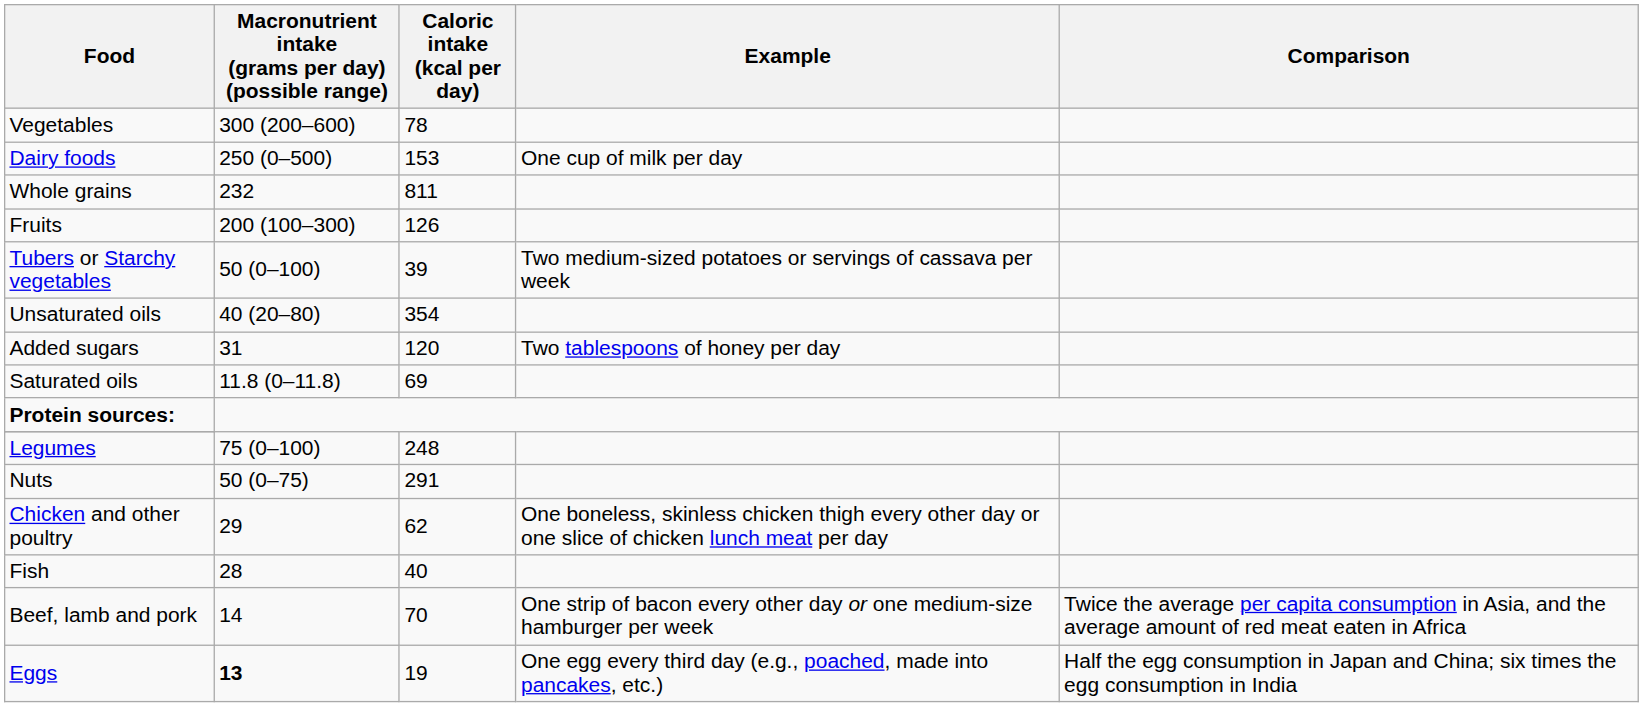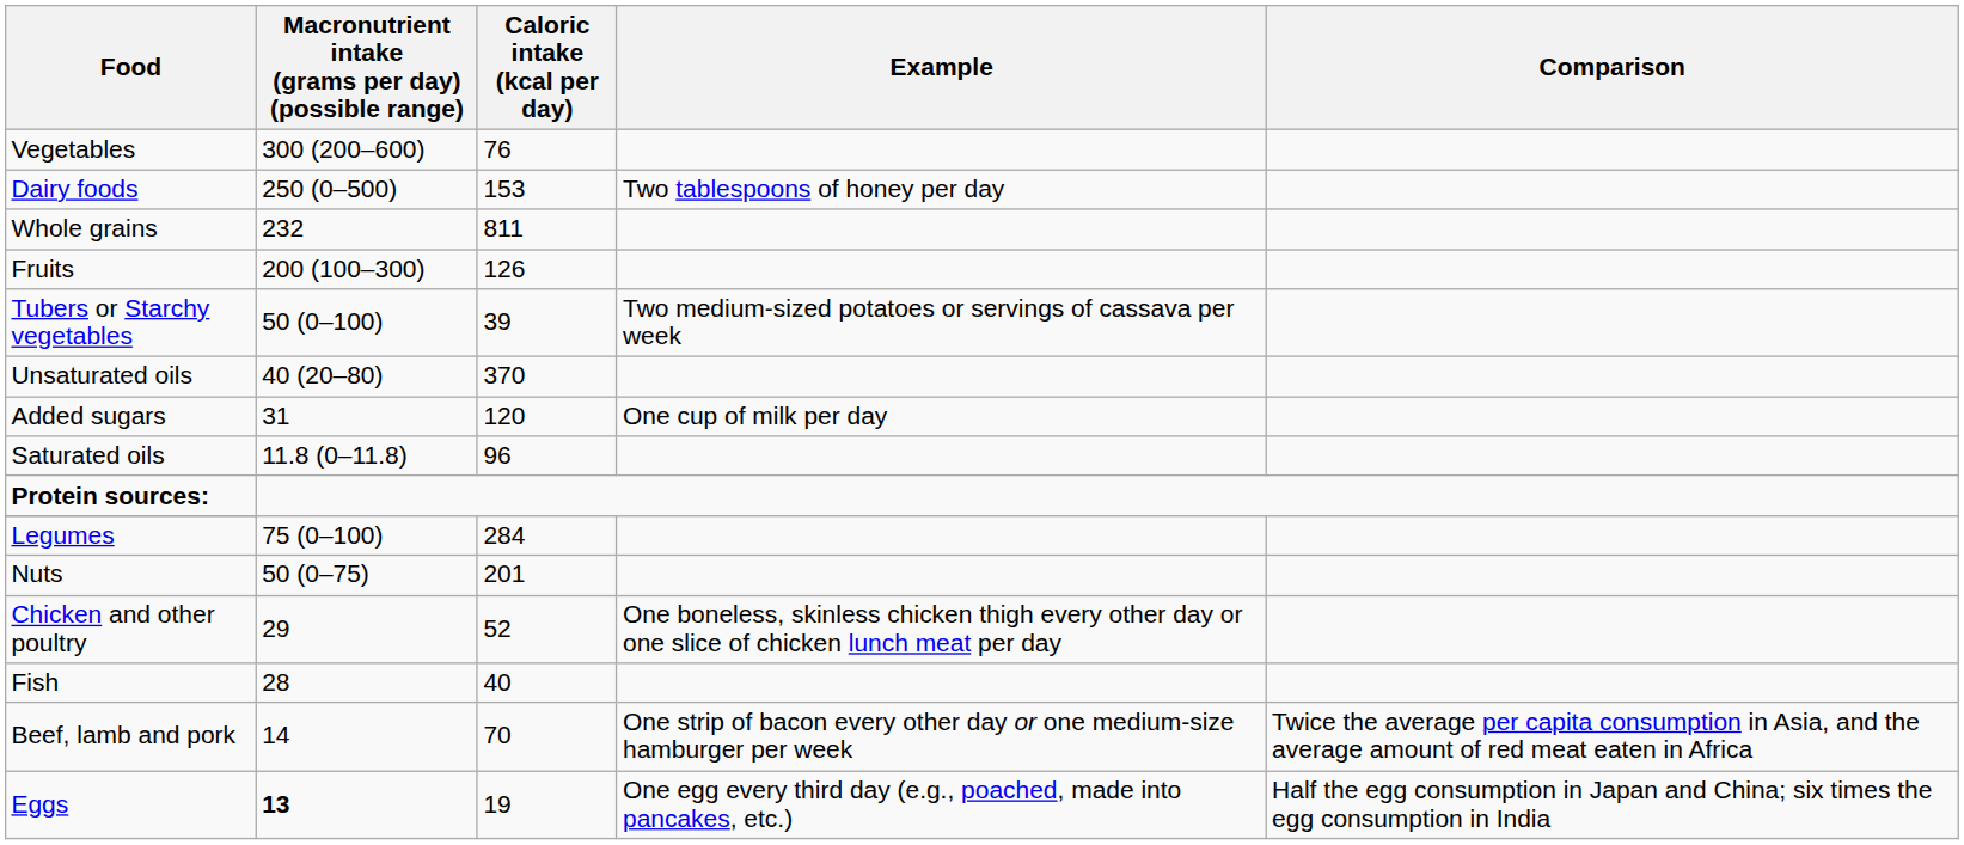Vegetables | Caloric intake (kcal per day): 78 -> 76
Dairy foods | Example: One cup of milk per day -> Two tablespoons of honey per day
Unsaturated oils | Caloric intake (kcal per day): 354 -> 370
Added sugars | Example: Two tablespoons of honey per day -> One cup of milk per day
Saturated oils | Caloric intake (kcal per day): 69 -> 96
Legumes | Caloric intake (kcal per day): 248 -> 284
Nuts | Caloric intake (kcal per day): 291 -> 201
Chicken and other poultry | Caloric intake (kcal per day): 62 -> 52
